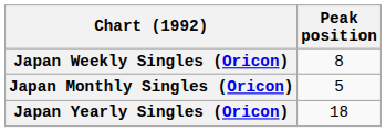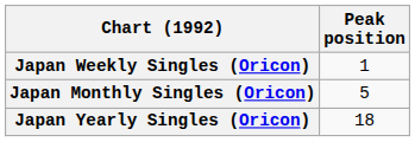Japan Weekly Singles (Oricon) | Peak position: 8 -> 1
